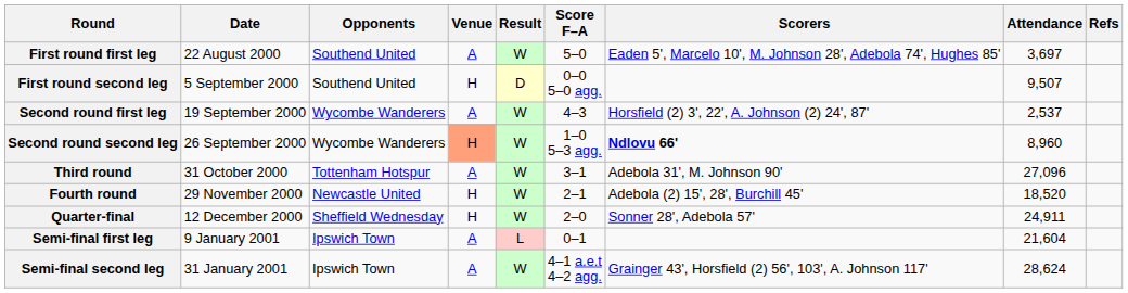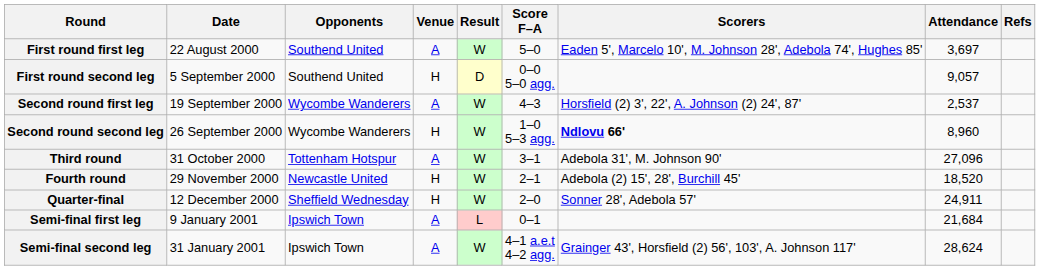First round second leg | Attendance: 9,507 -> 9,057
Second round second leg | Venue: lightsalmon background -> no background
Semi-final first leg | Attendance: 21,604 -> 21,684
